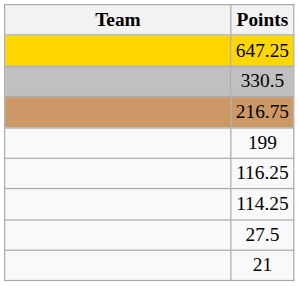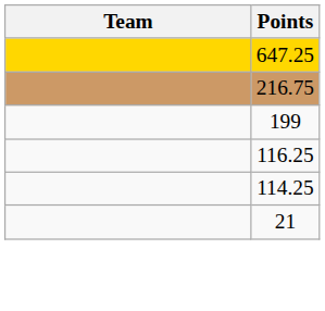- row: 330.5
- row: 27.5
